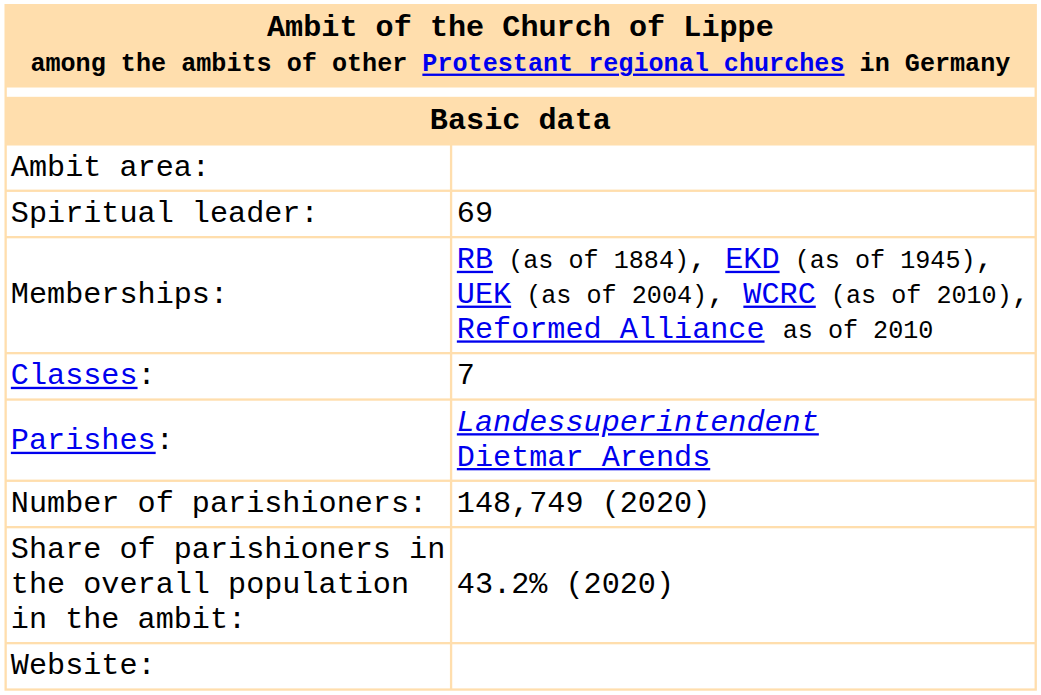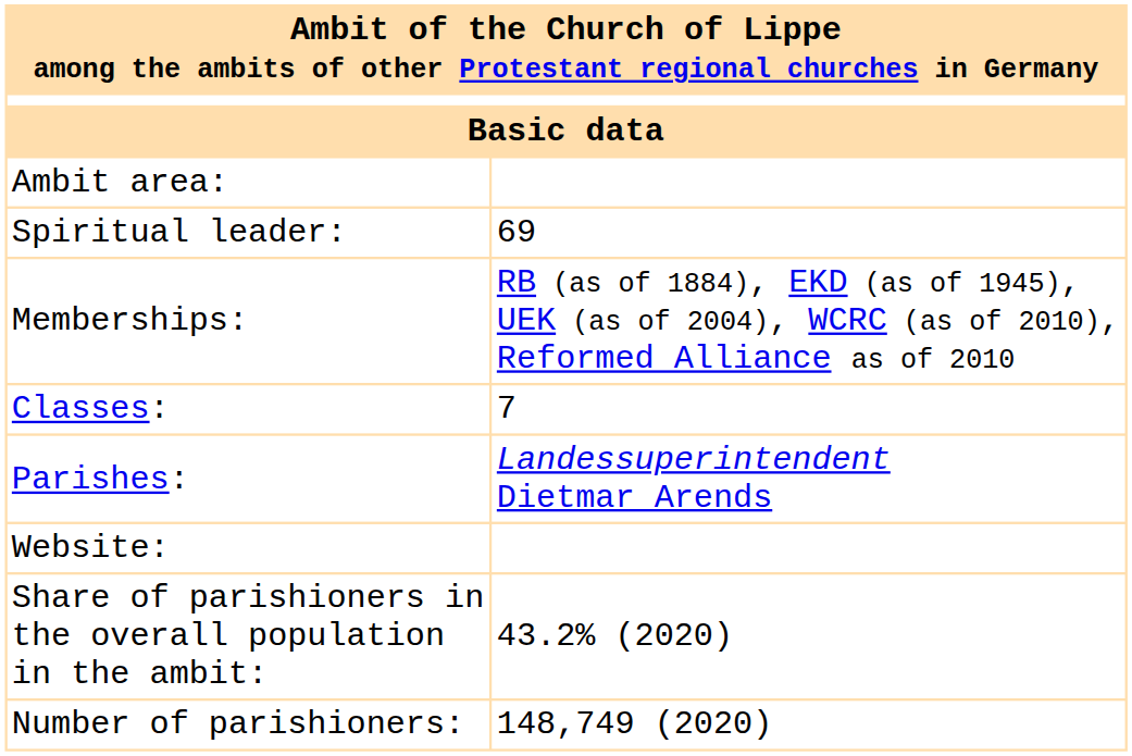rows swapped: Number of parishioners: <-> Website:
